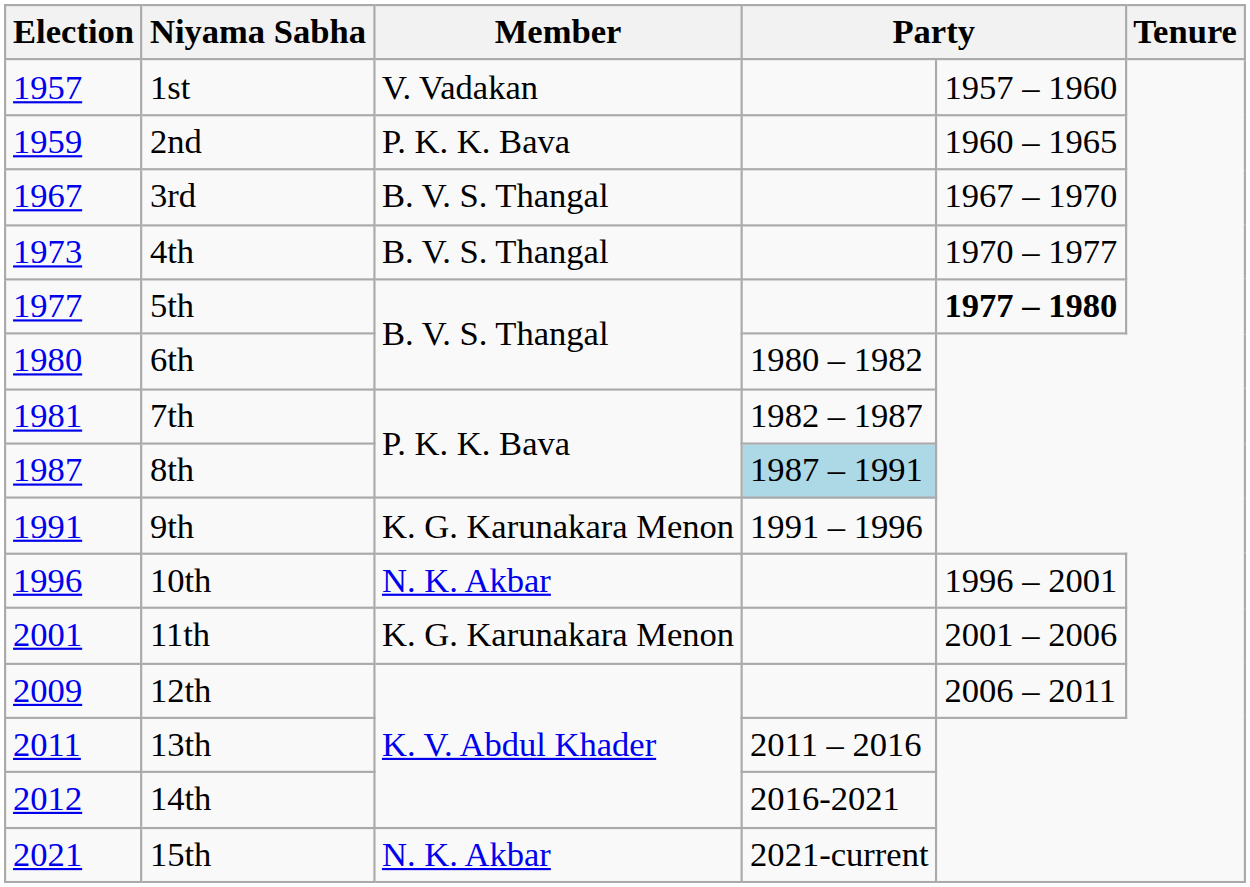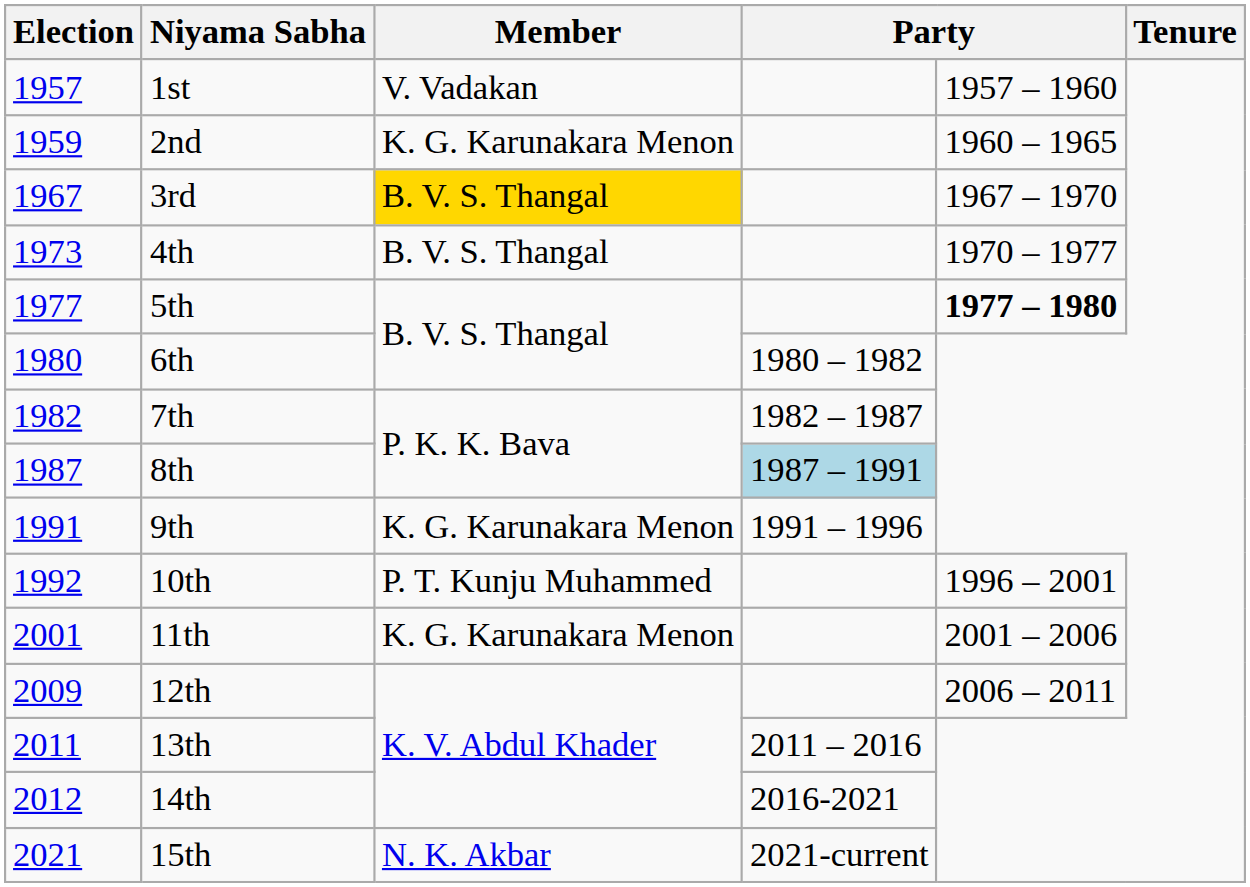2nd | Member: P. K. K. Bava -> K. G. Karunakara Menon
3rd | Member: no background -> gold background
7th | Election: 1981 -> 1982
10th | Election: 1996 -> 1992
10th | Member: N. K. Akbar -> P. T. Kunju Muhammed
